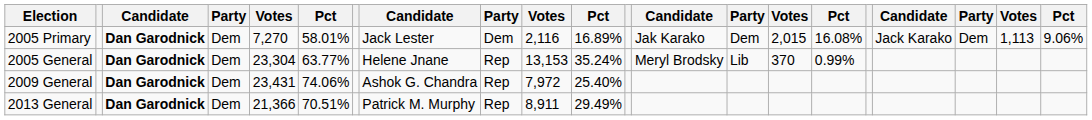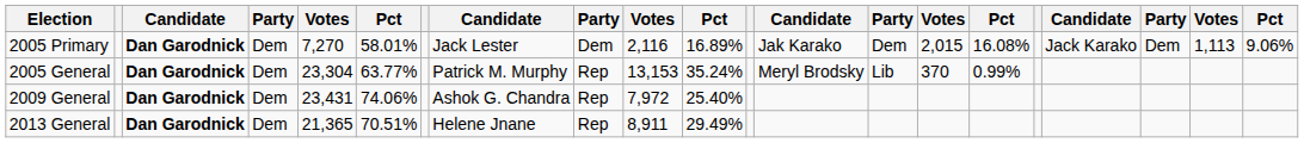2005 General | column 8: Helene Jnane -> Patrick M. Murphy
2013 General | column 5: 21,366 -> 21,365
2013 General | column 8: Patrick M. Murphy -> Helene Jnane
